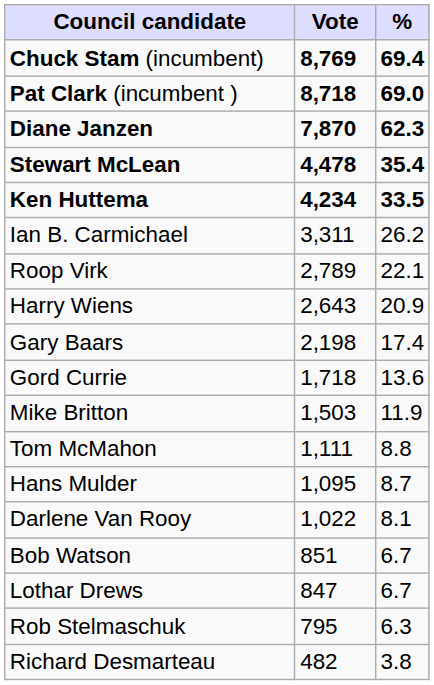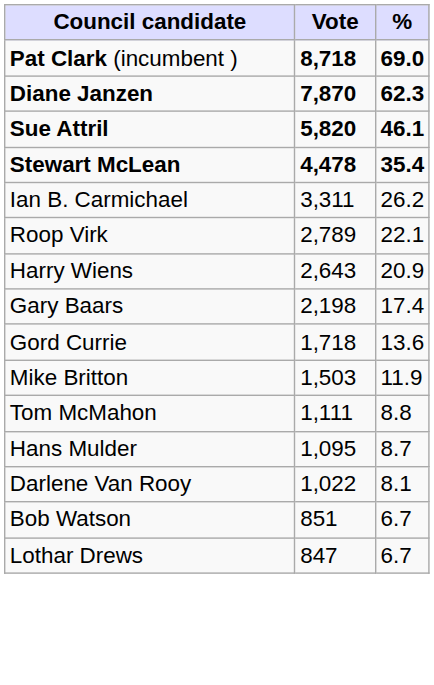- row: Chuck Stam (incumbent) | 8,769 | 69.4
+ row: Sue Attril | 5,820 | 46.1
- row: Ken Huttema | 4,234 | 33.5
- row: Rob Stelmaschuk | 795 | 6.3
- row: Richard Desmarteau | 482 | 3.8
